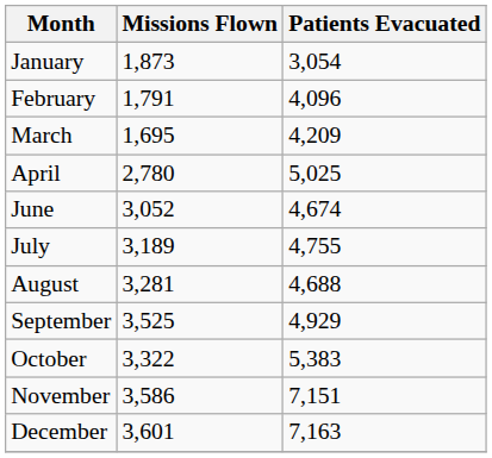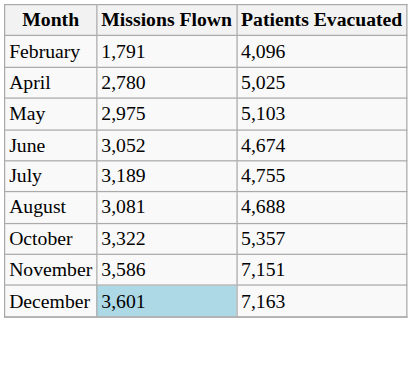- row: January | 1,873 | 3,054
- row: March | 1,695 | 4,209
+ row: May | 2,975 | 5,103
August | Missions Flown: 3,281 -> 3,081
- row: September | 3,525 | 4,929
October | Patients Evacuated: 5,383 -> 5,357
December | Missions Flown: no background -> lightblue background
